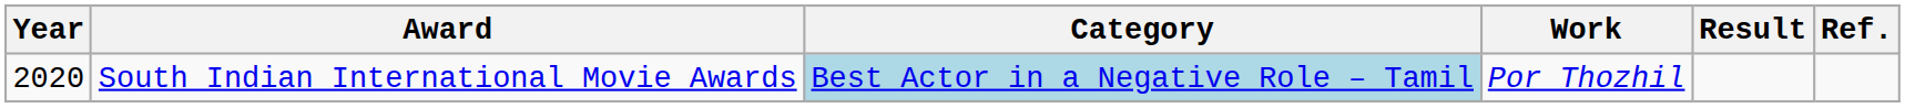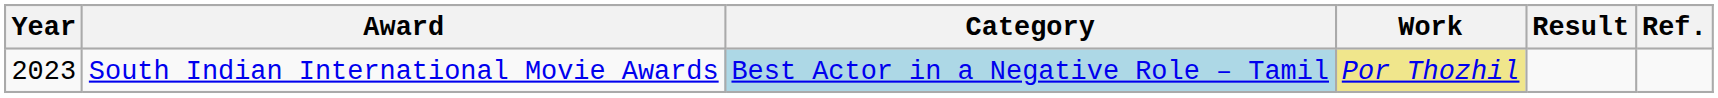South Indian International Movie Awards | Year: 2020 -> 2023
South Indian International Movie Awards | Work: no background -> khaki background
